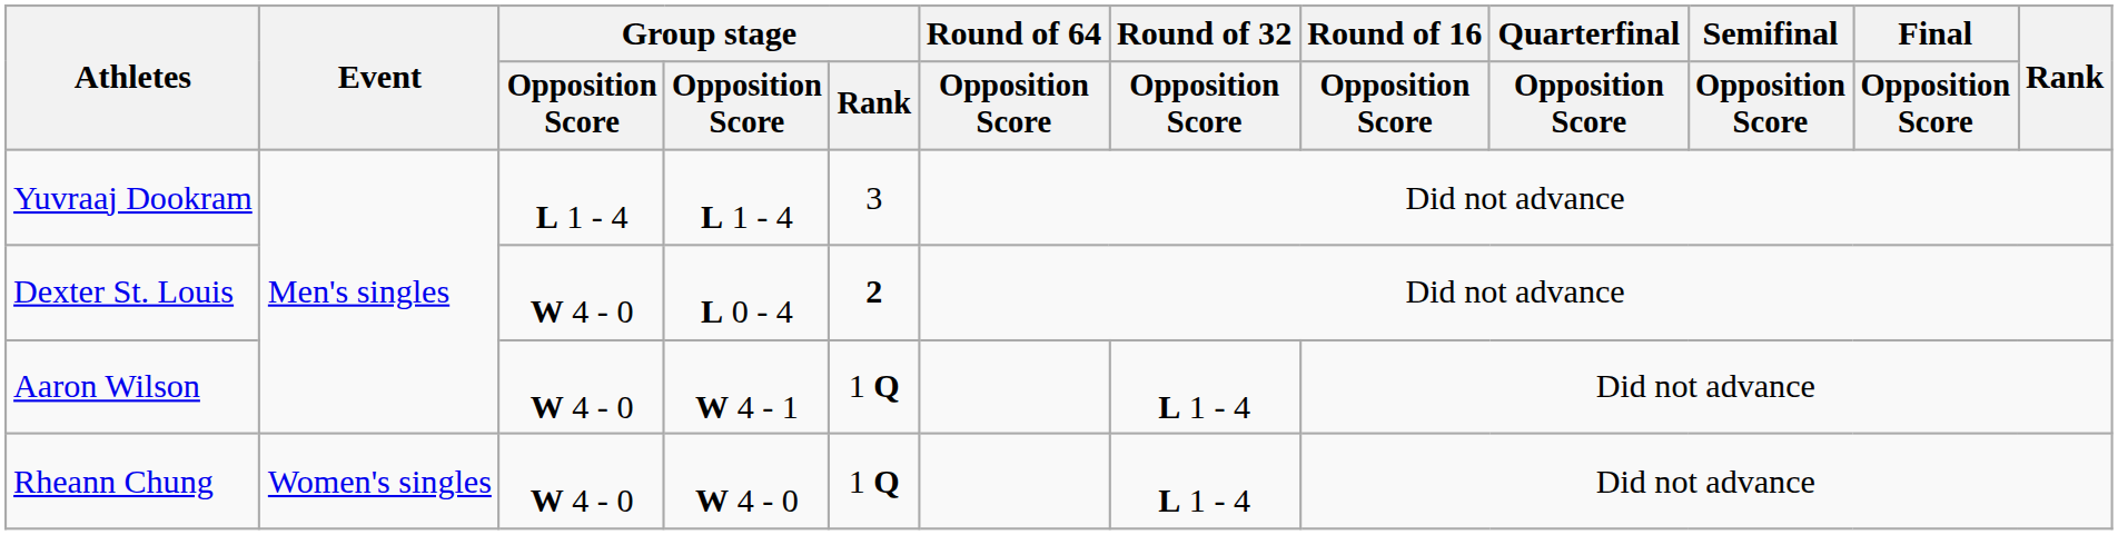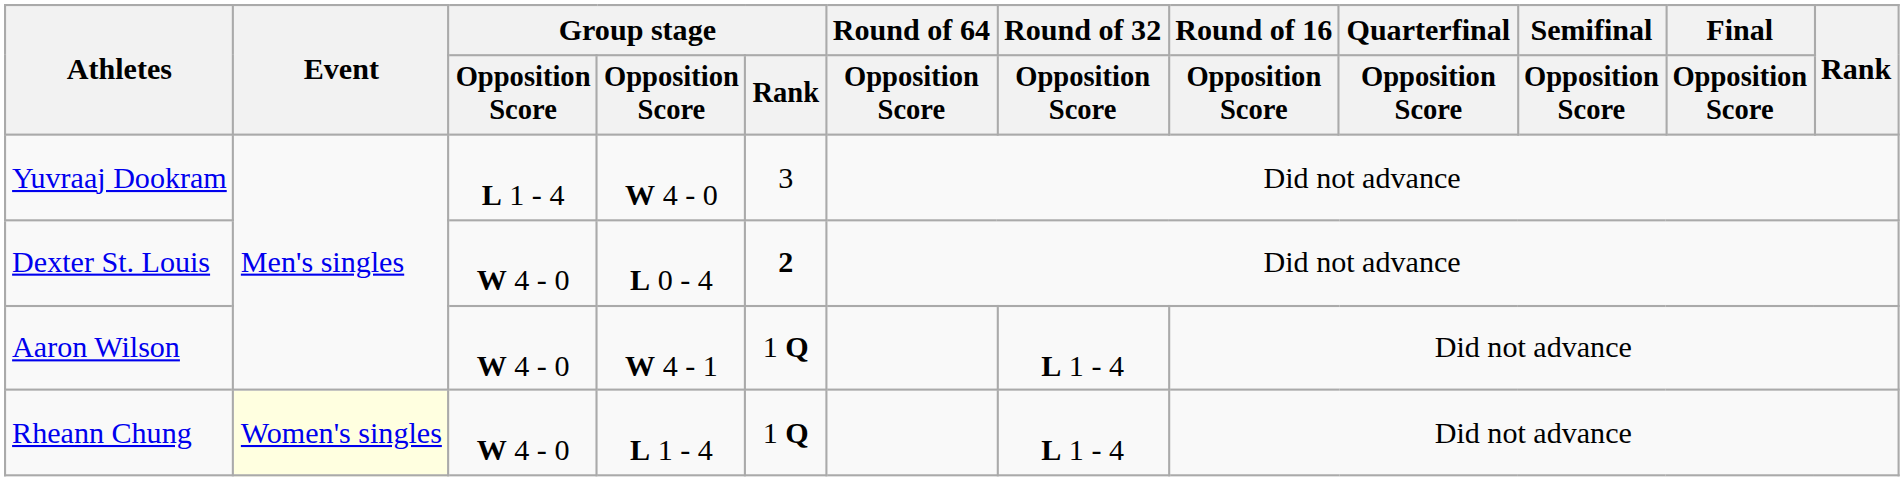Yuvraaj Dookram | column 4: L 1 - 4 -> W 4 - 0
Rheann Chung | Event: no background -> lightyellow background
Rheann Chung | column 4: W 4 - 0 -> L 1 - 4
